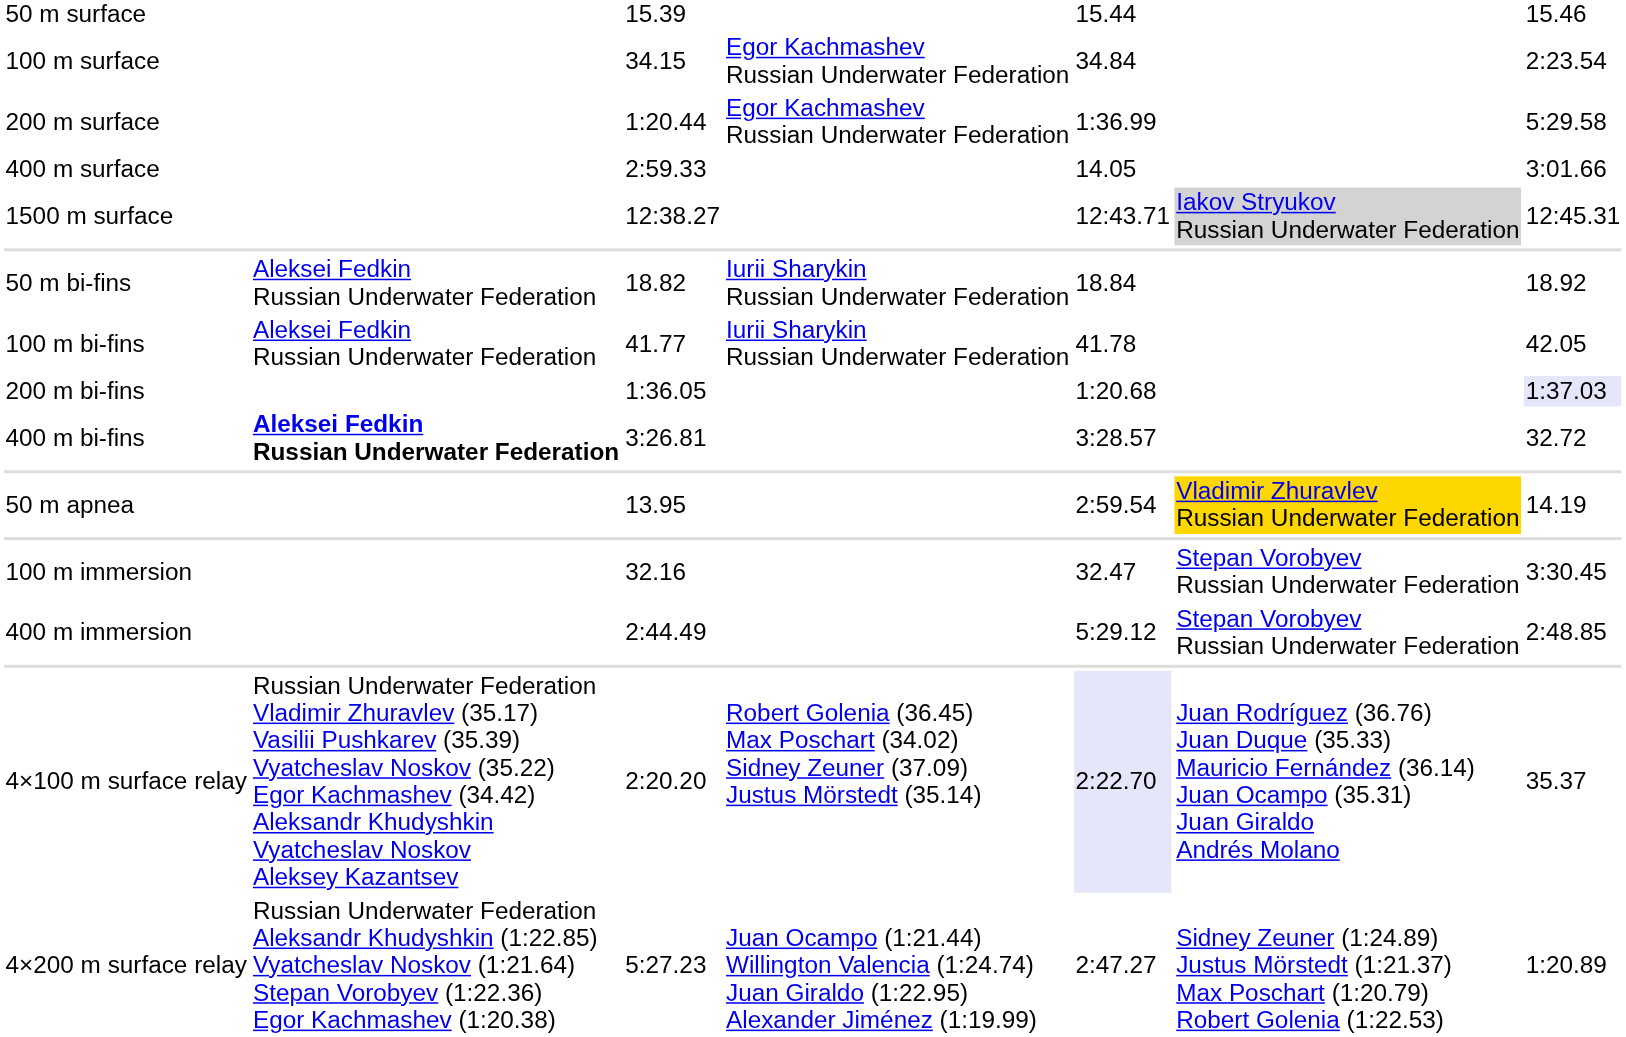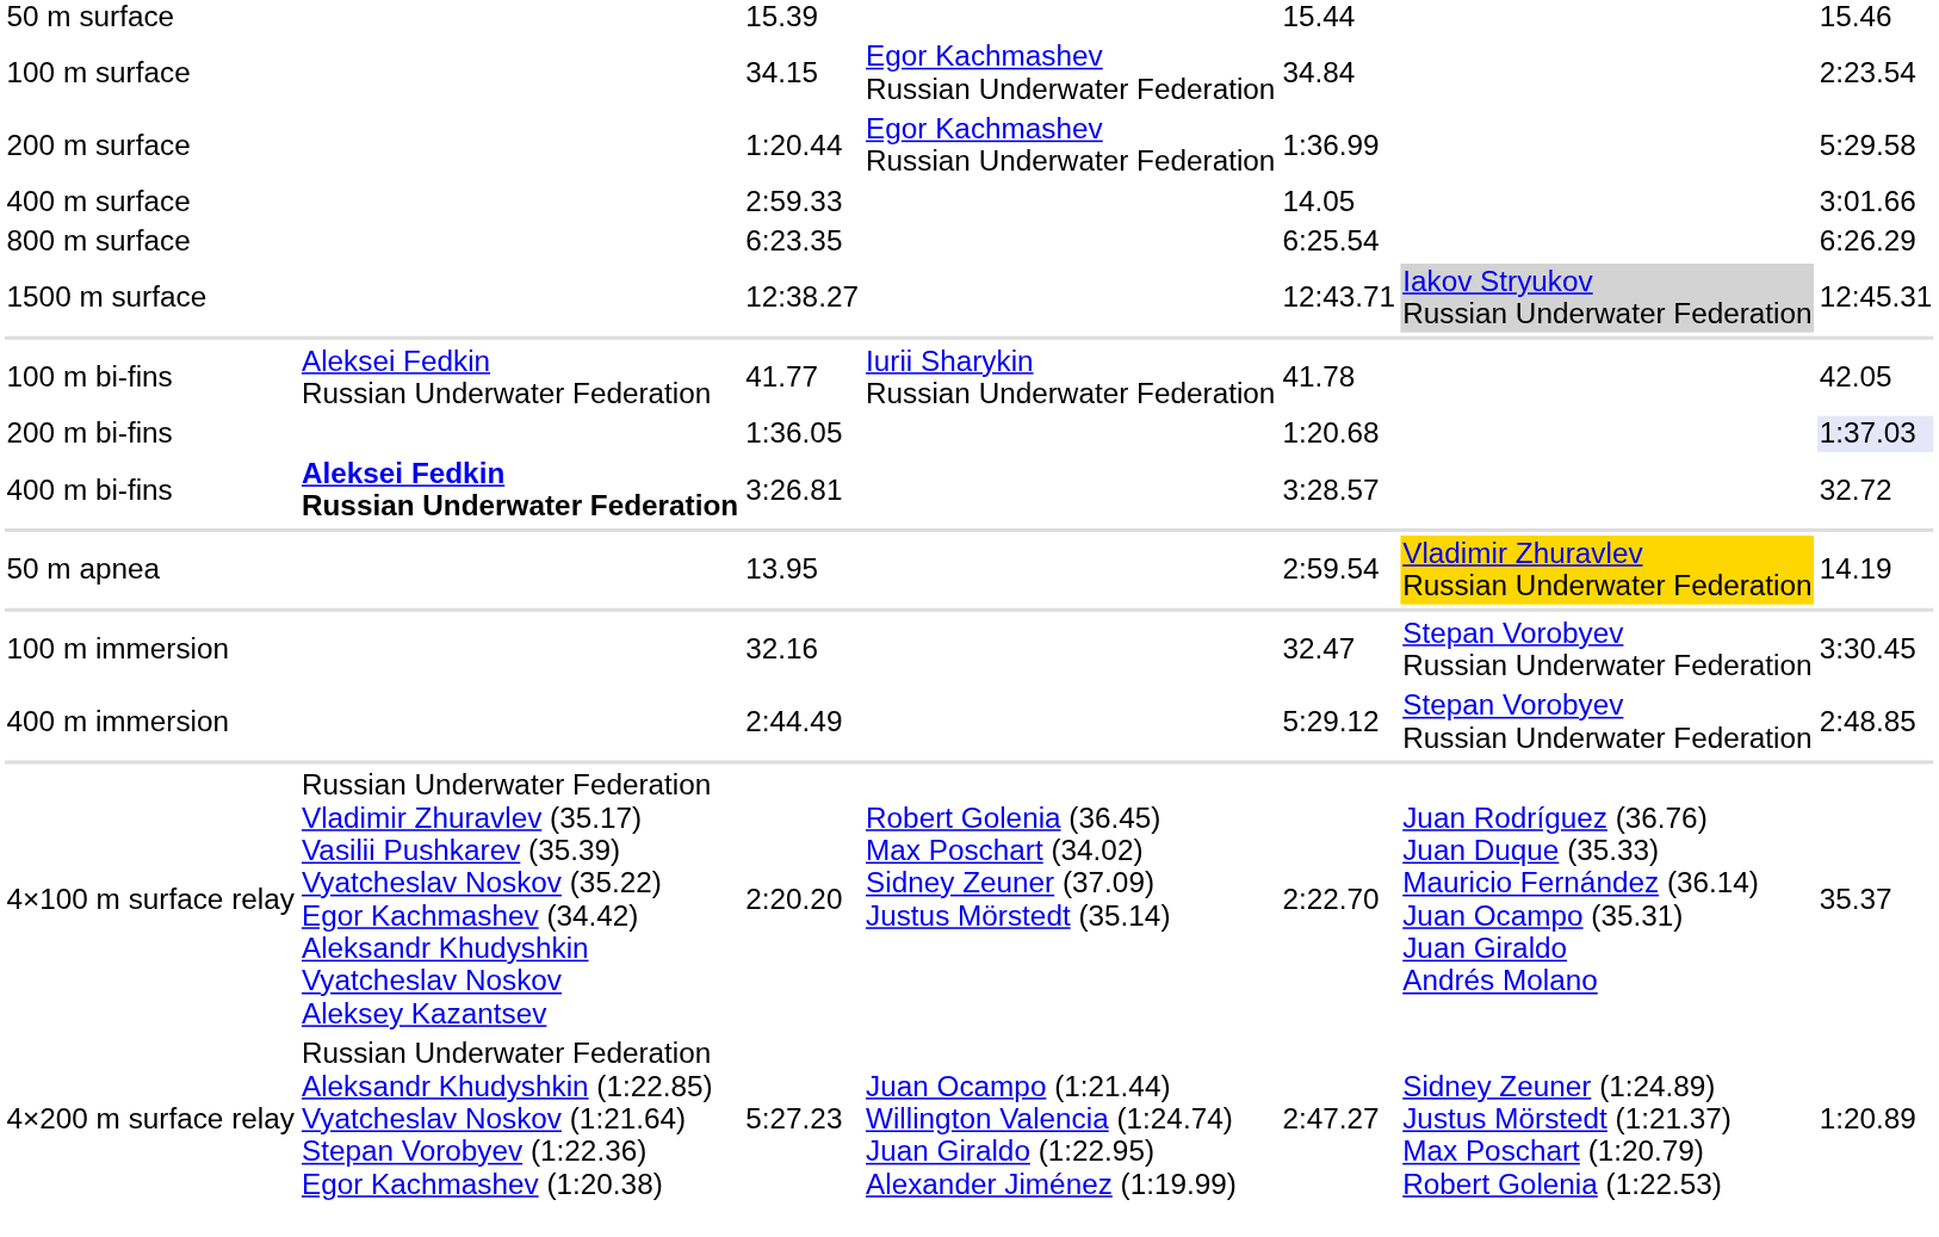+ row: 800 m surface | 6:23.35 | 6:25.54 | 6:26.29
- row: 50 m bi-fins | Aleksei Fedkin Russian Underwater Federation | 18.82 | Iurii Sharykin Russian Underwater Federation | 18.84 | 18.92
4×100 m surface relay | column 5: lavender background -> no background
